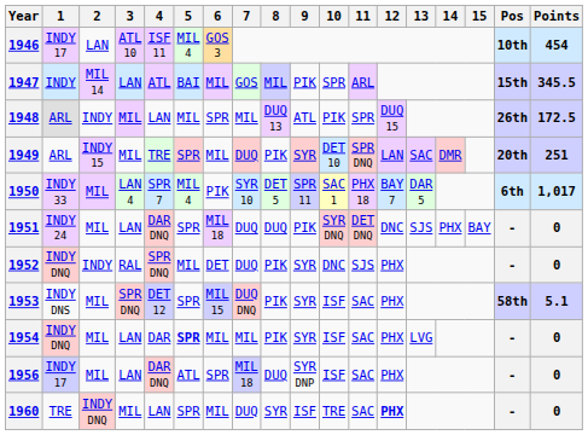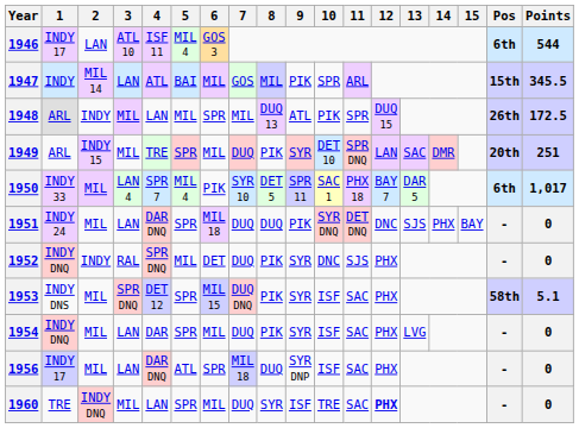1946 | Pos: 10th -> 6th
1946 | Points: 454 -> 544
1954 | 5: bold -> normal
1954 | 7: MIL -> DUQ
